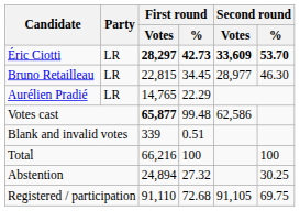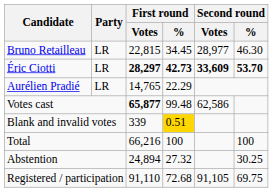rows swapped: Éric Ciotti <-> Bruno Retailleau
Blank and invalid votes | First round / %: no background -> gold background
